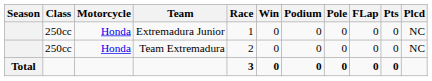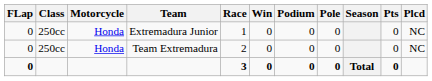columns swapped: Season <-> FLap
